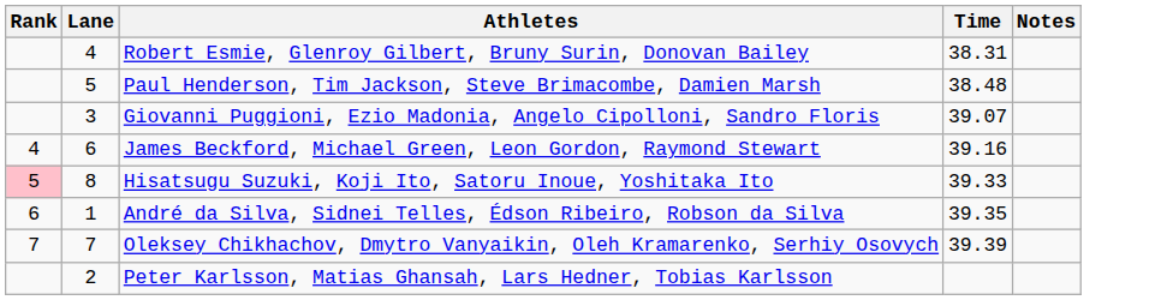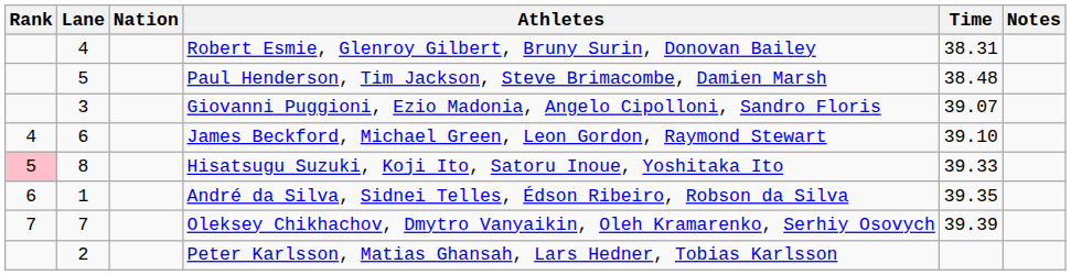+ column: Nation
James Beckford, Michael Green, Leon Gordon, Raymond Stewart | Time: 39.16 -> 39.10
